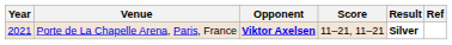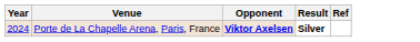- column: Score | 11–21, 11–21
Porte de La Chapelle Arena, Paris, France | Year: 2021 -> 2024
